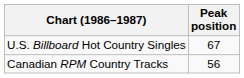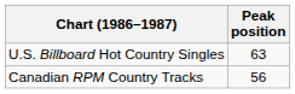U.S. Billboard Hot Country Singles | Peak position: 67 -> 63
